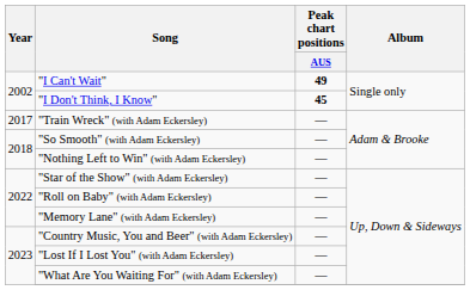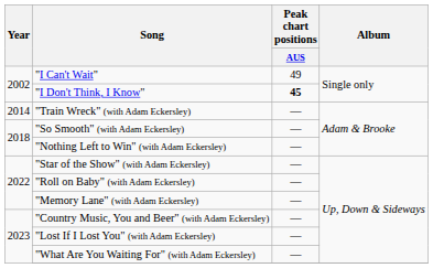"I Can't Wait" | Peak chart positions / AUS: bold -> normal
"Train Wreck" (with Adam Eckersley) | Year: 2017 -> 2014
